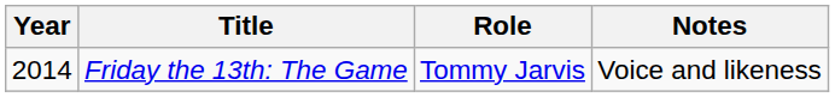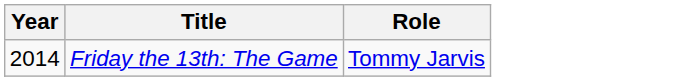- column: Notes | Voice and likeness
